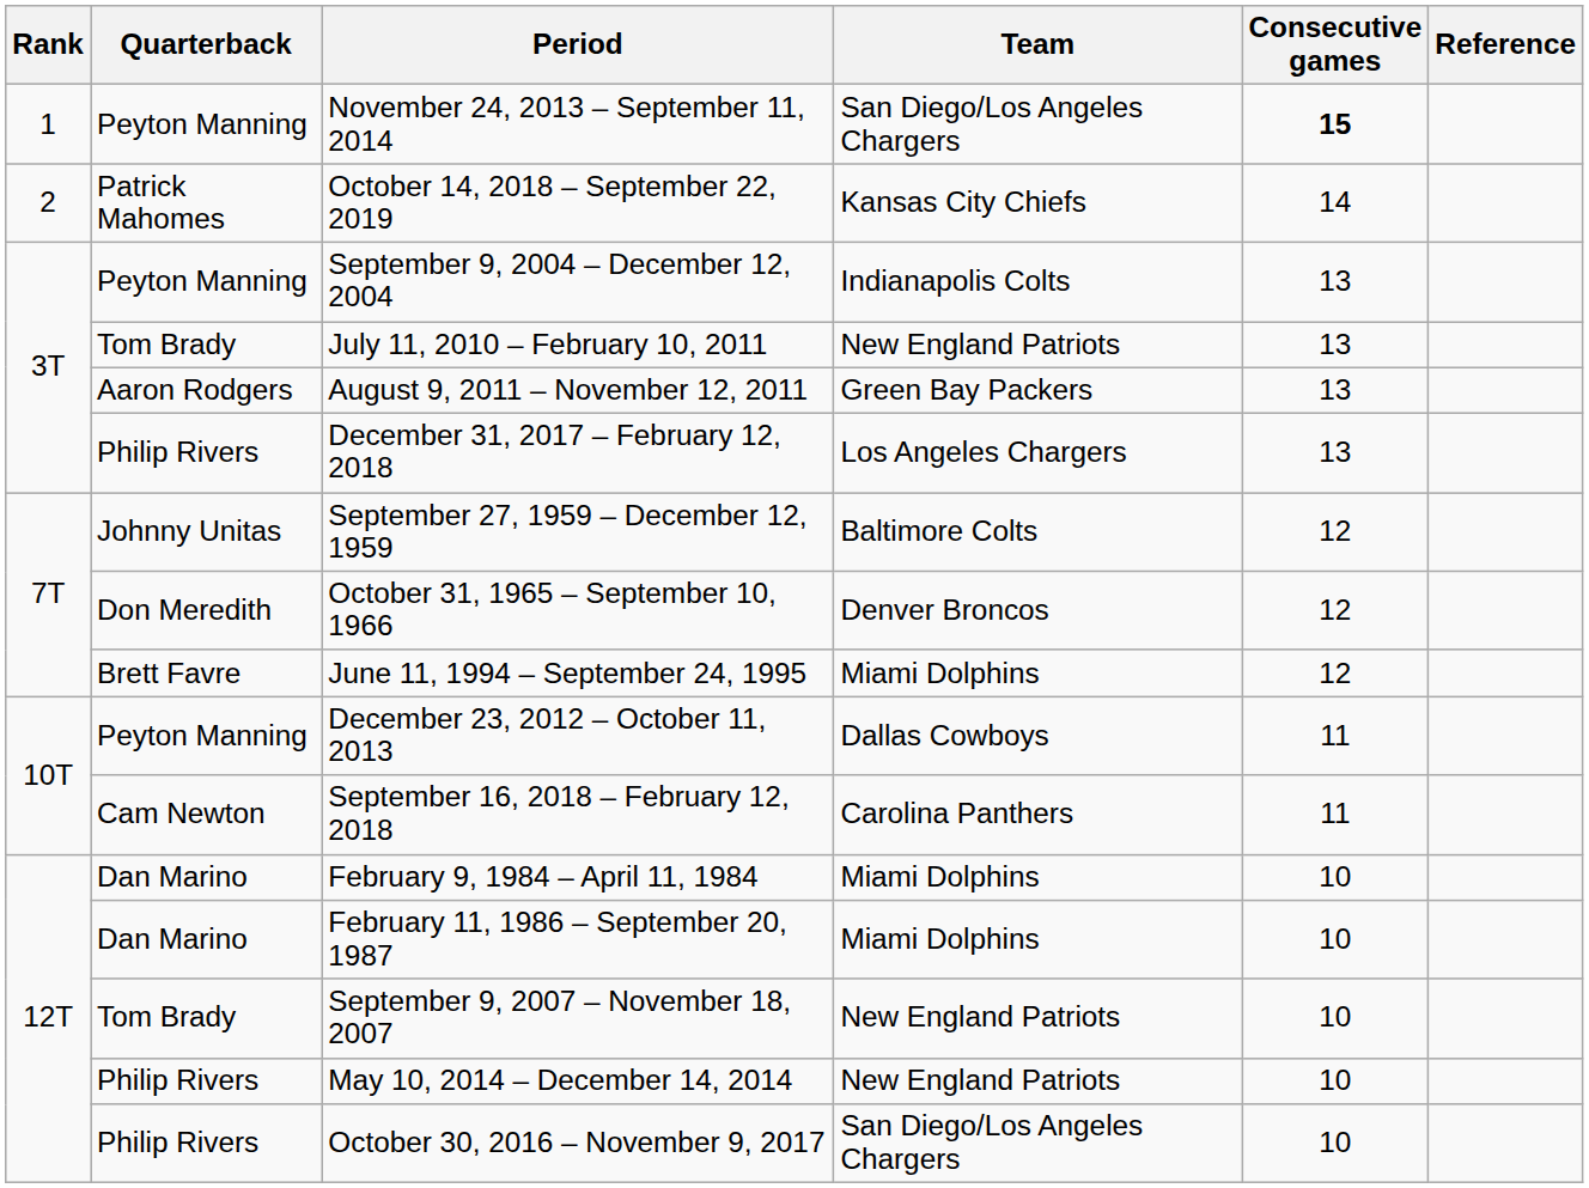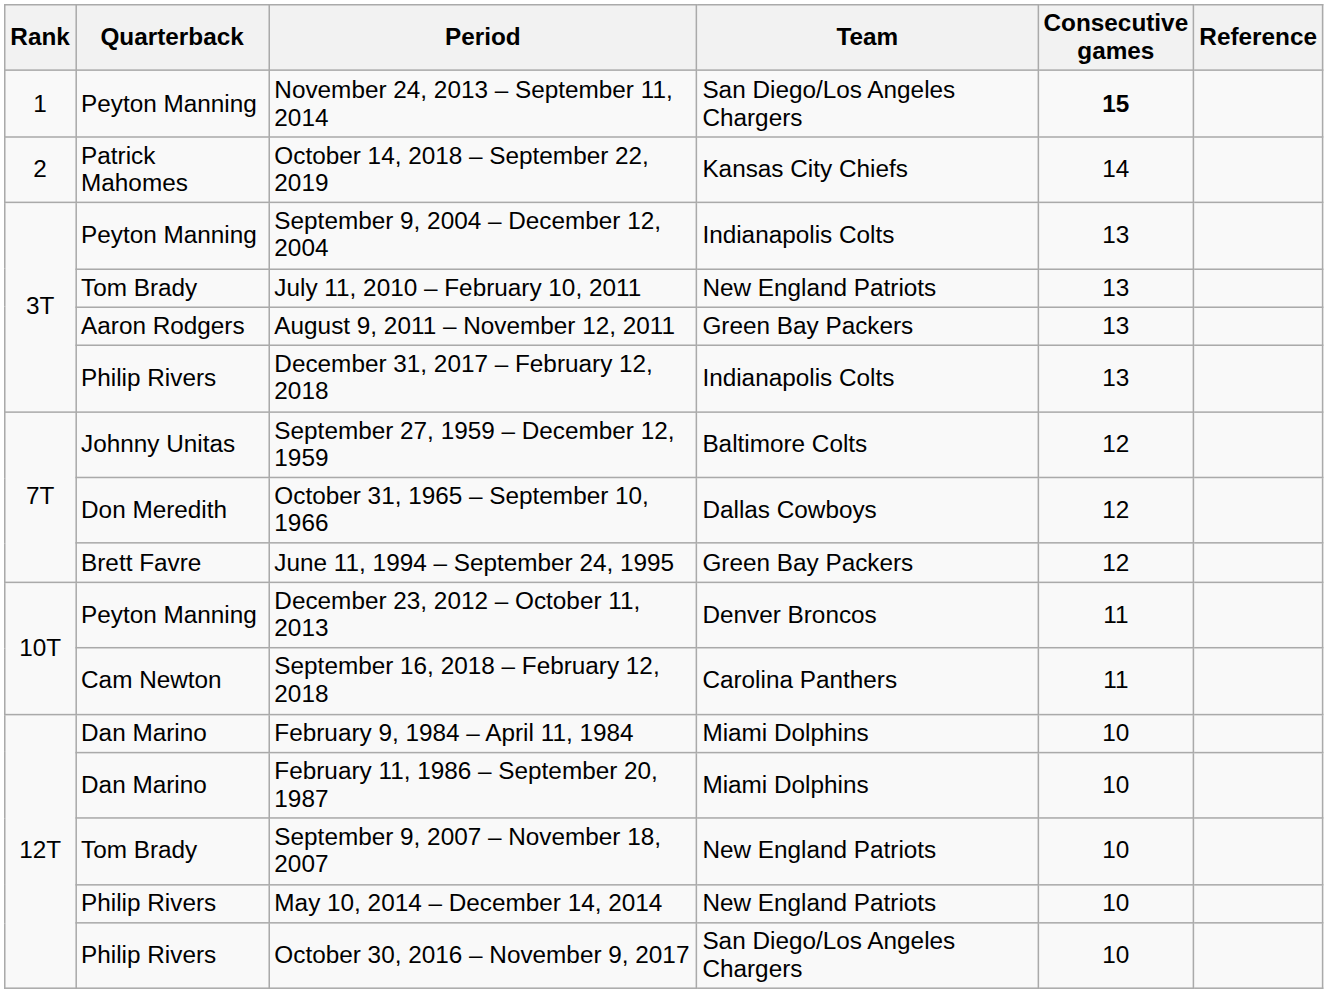December 31, 2017 – February 12, 2018 | Team: Los Angeles Chargers -> Indianapolis Colts
October 31, 1965 – September 10, 1966 | Team: Denver Broncos -> Dallas Cowboys
June 11, 1994 – September 24, 1995 | Team: Miami Dolphins -> Green Bay Packers
December 23, 2012 – October 11, 2013 | Team: Dallas Cowboys -> Denver Broncos
